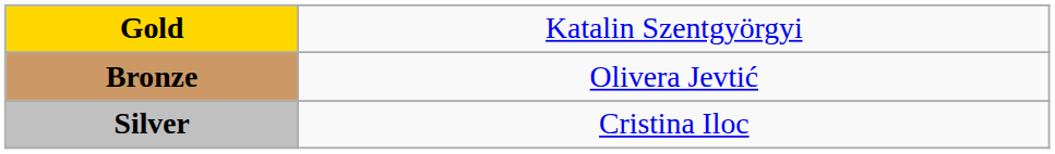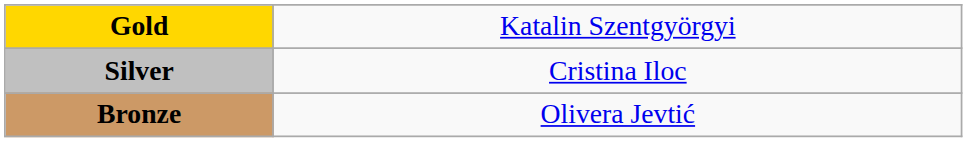rows swapped: Silver <-> Bronze
